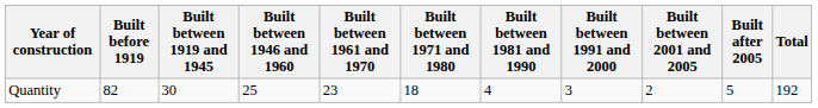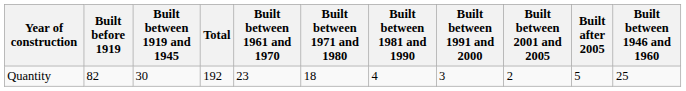columns swapped: Built between 1946 and 1960 <-> Total
